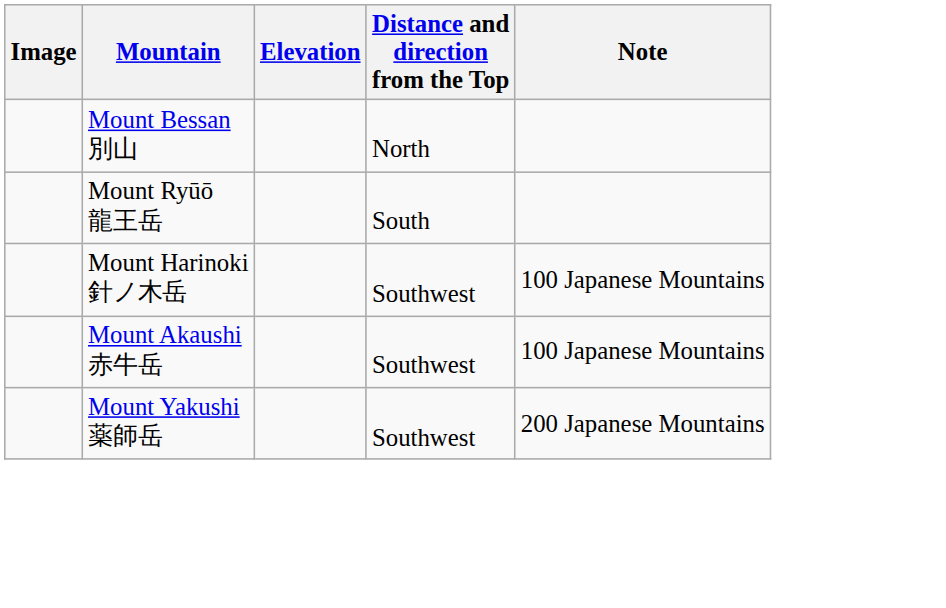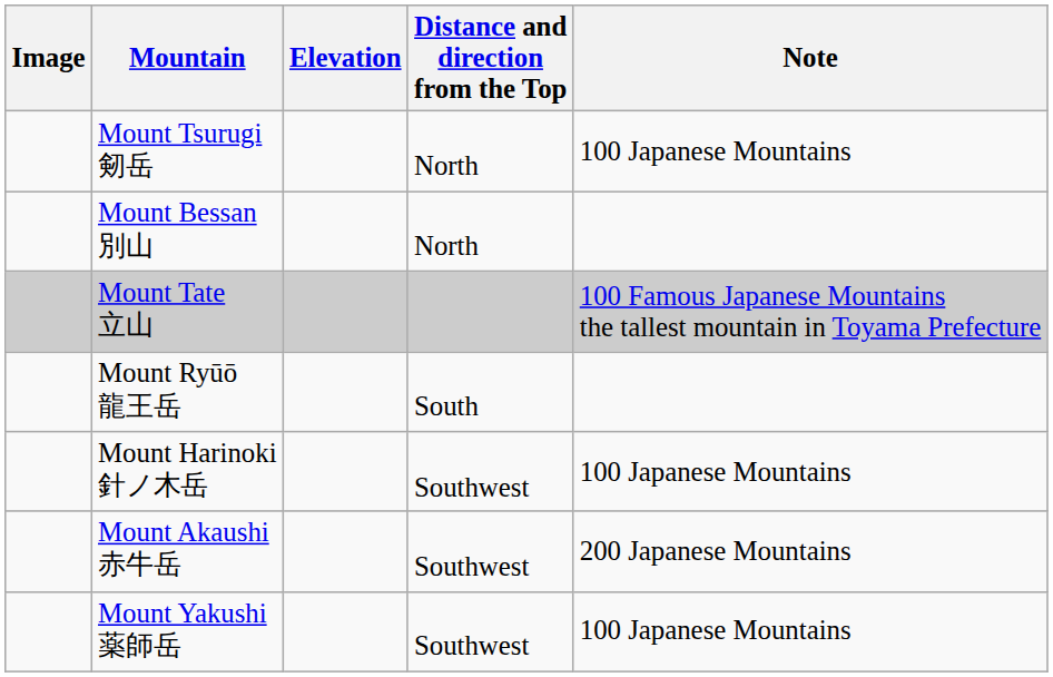+ row: Mount Tsurugi 剱岳 | North | 100 Japanese Mountains
+ row: Mount Tate 立山 | 100 Famous Japanese Mountains the tallest mountain in Toyama Prefecture
Mount Akaushi 赤牛岳 | Note: 100 Japanese Mountains -> 200 Japanese Mountains
Mount Yakushi 薬師岳 | Note: 200 Japanese Mountains -> 100 Japanese Mountains
